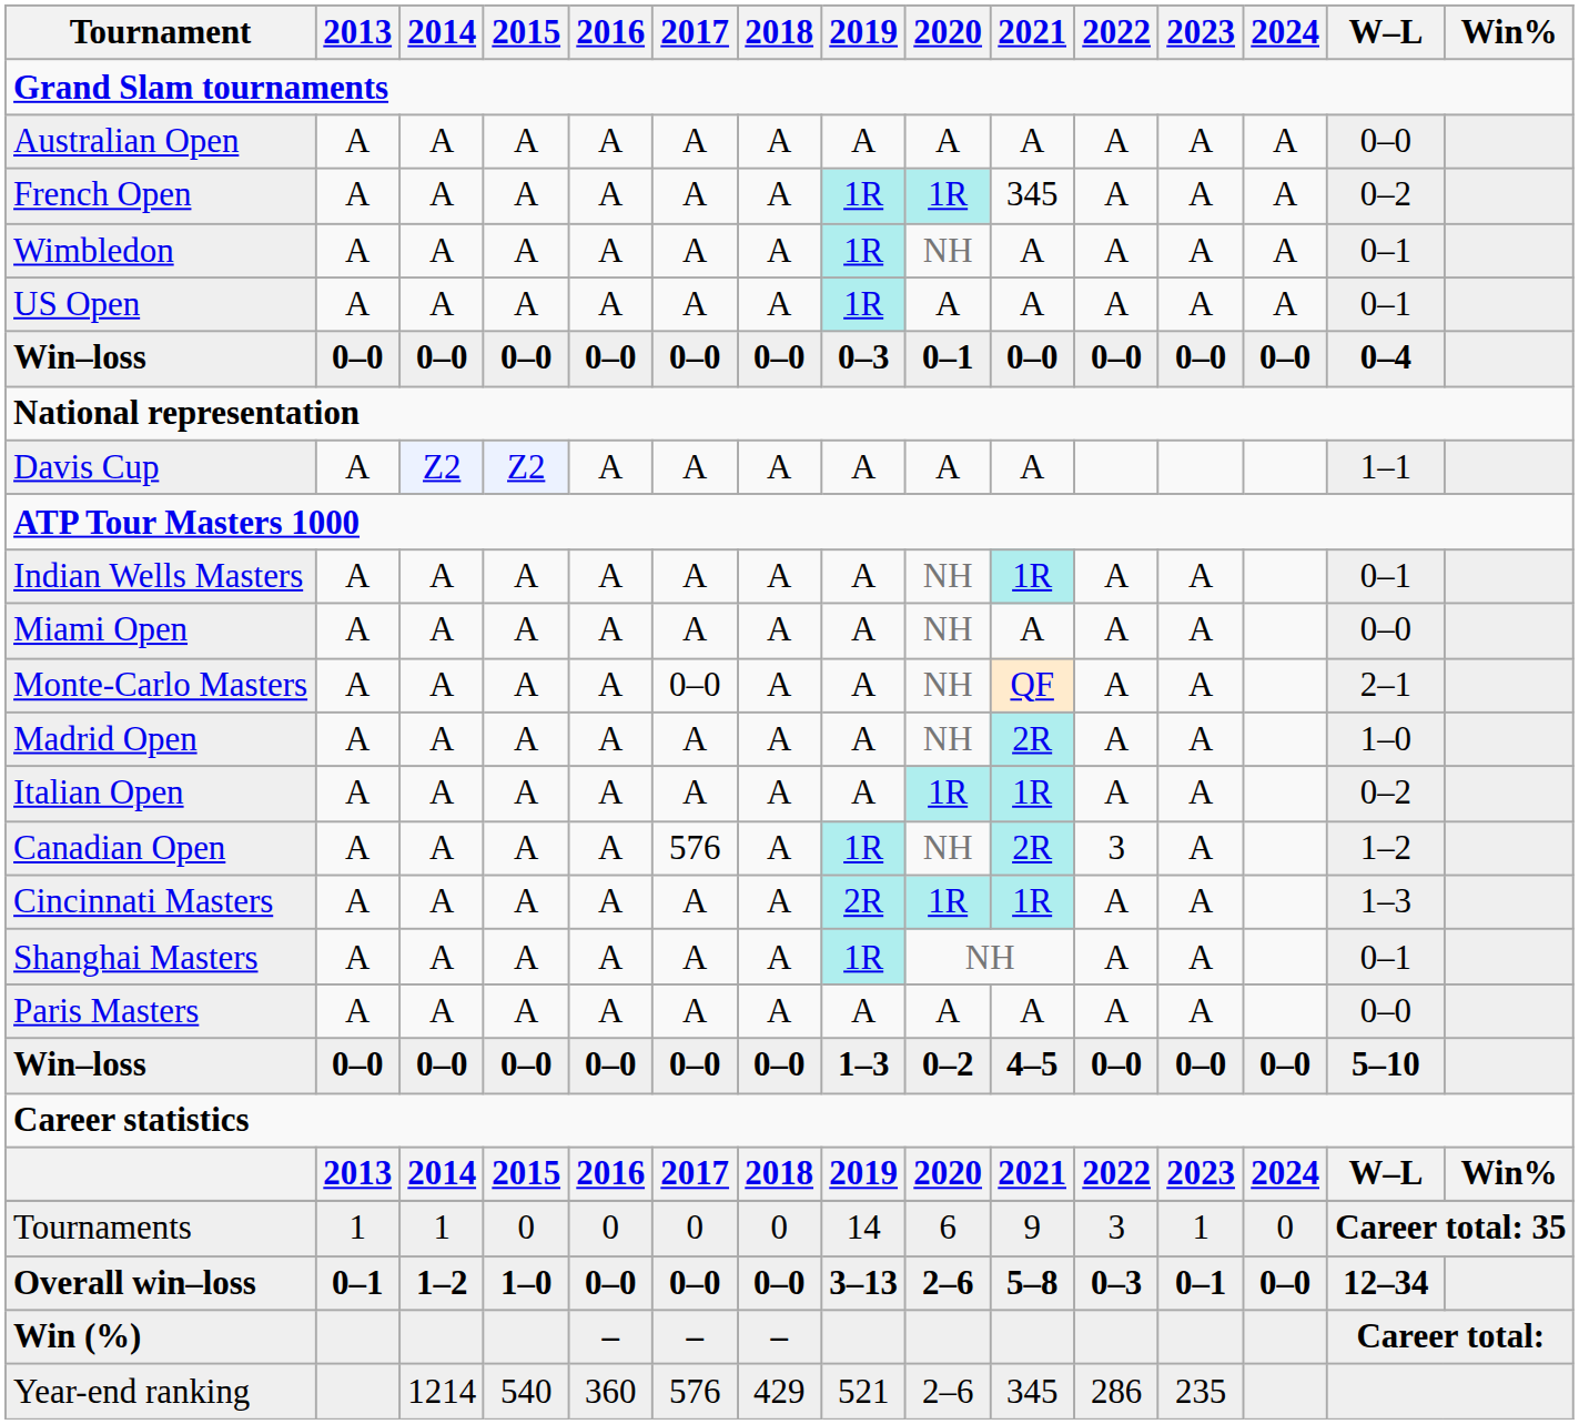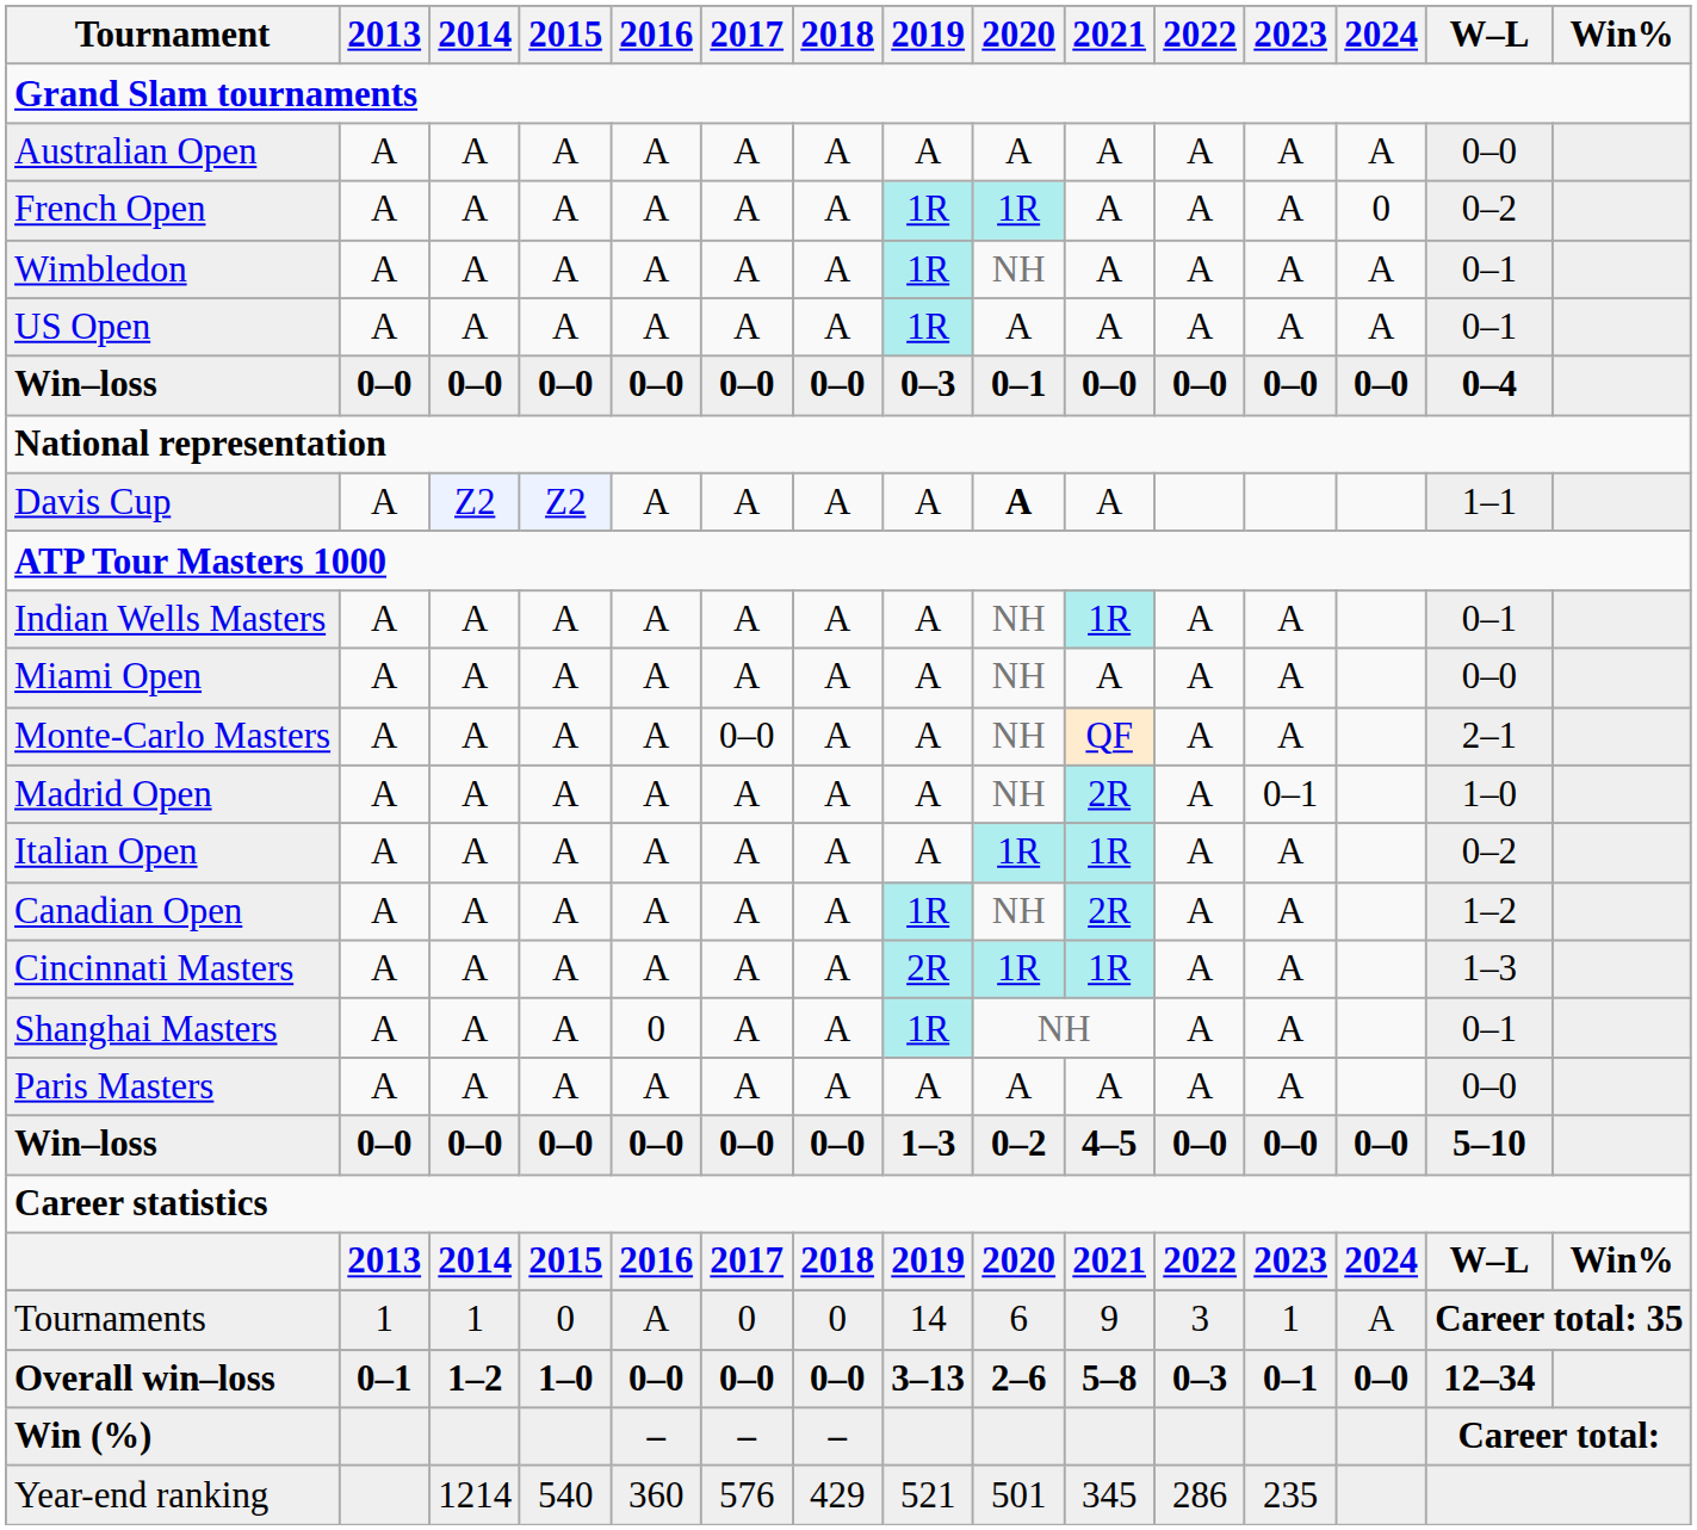French Open | 2021: 345 -> A
French Open | 2024: A -> 0
Davis Cup | 2020: normal -> bold
Madrid Open | 2023: A -> 0–1
Canadian Open | 2017: 576 -> A
Canadian Open | 2022: 3 -> A
Shanghai Masters | 2016: A -> 0
Tournaments | 2016: 0 -> A
Tournaments | 2024: 0 -> A
Year-end ranking | 2020: 2–6 -> 501
